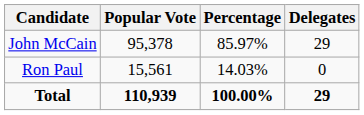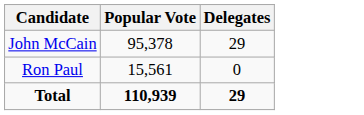- column: Percentage | 85.97% | 14.03% | 100.00%
